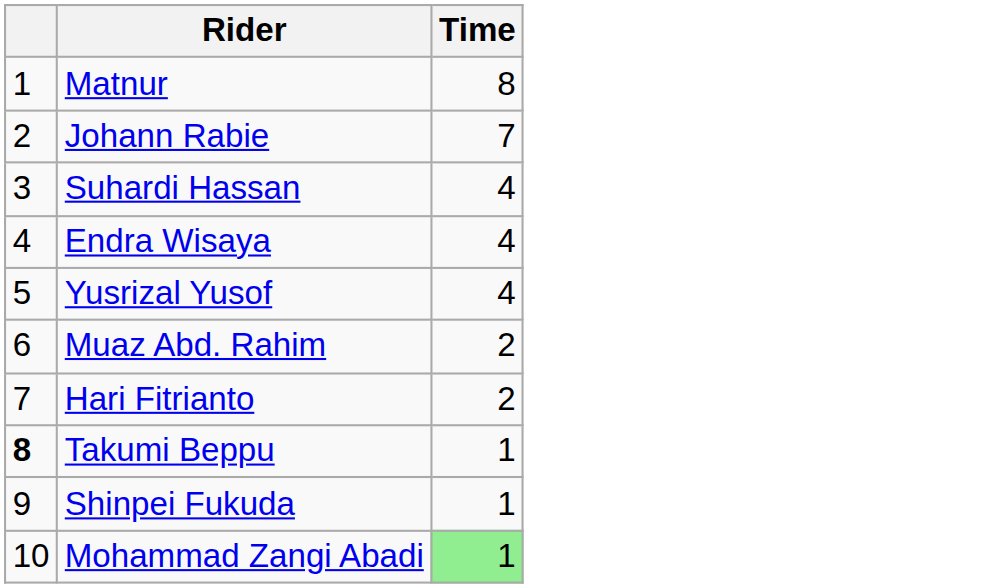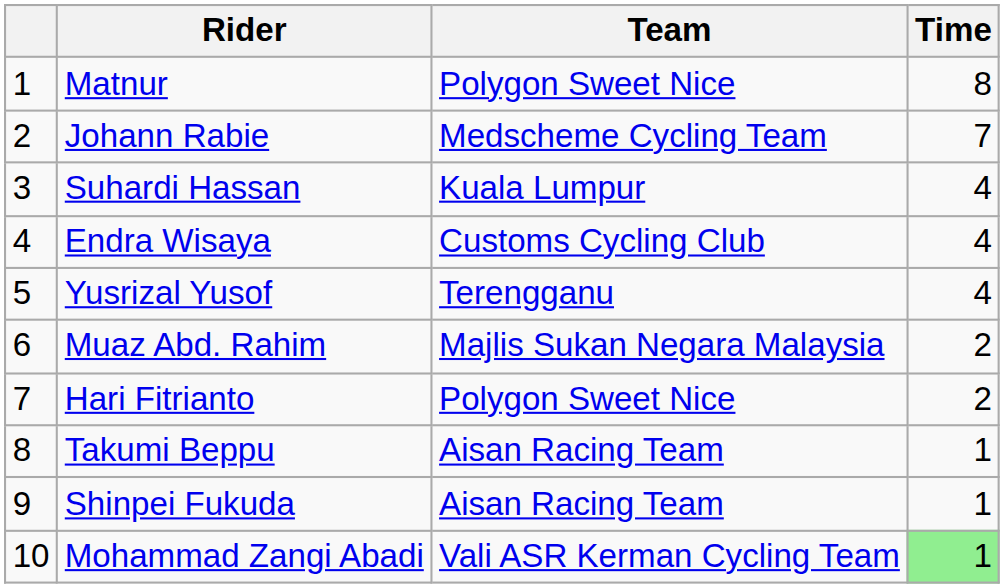+ column: Team | Polygon Sweet Nice | Medscheme Cycling Team | Kuala Lumpur | Customs Cycling Club | Terengganu | Majlis Sukan Negara Malaysia | Polygon Sweet Nice | Aisan Racing Team | Aisan Racing Team | Vali ASR Kerman Cycling Team
Takumi Beppu | column 1: bold -> normal
